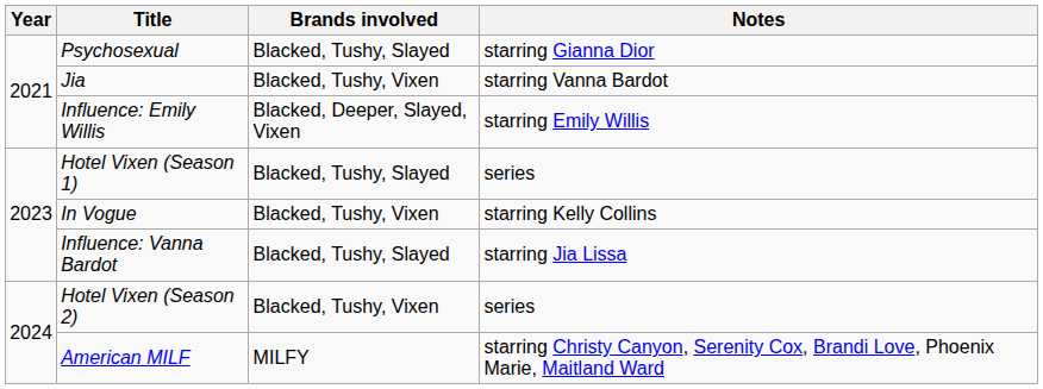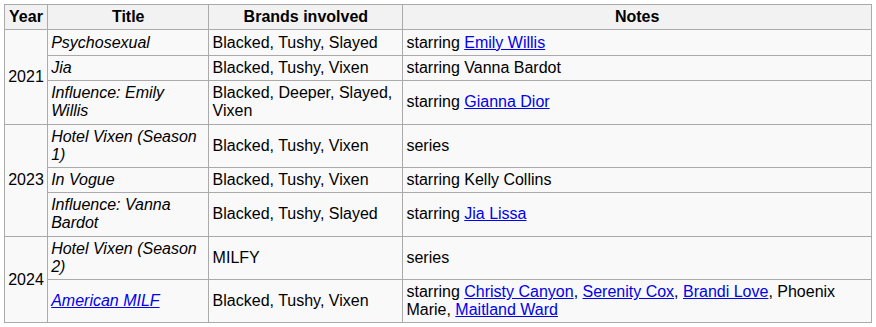Psychosexual | Notes: starring Gianna Dior -> starring Emily Willis
Influence: Emily Willis | Notes: starring Emily Willis -> starring Gianna Dior
Hotel Vixen (Season 1) | Brands involved: Blacked, Tushy, Slayed -> Blacked, Tushy, Vixen
Hotel Vixen (Season 2) | Brands involved: Blacked, Tushy, Vixen -> MILFY
American MILF | Brands involved: MILFY -> Blacked, Tushy, Vixen
